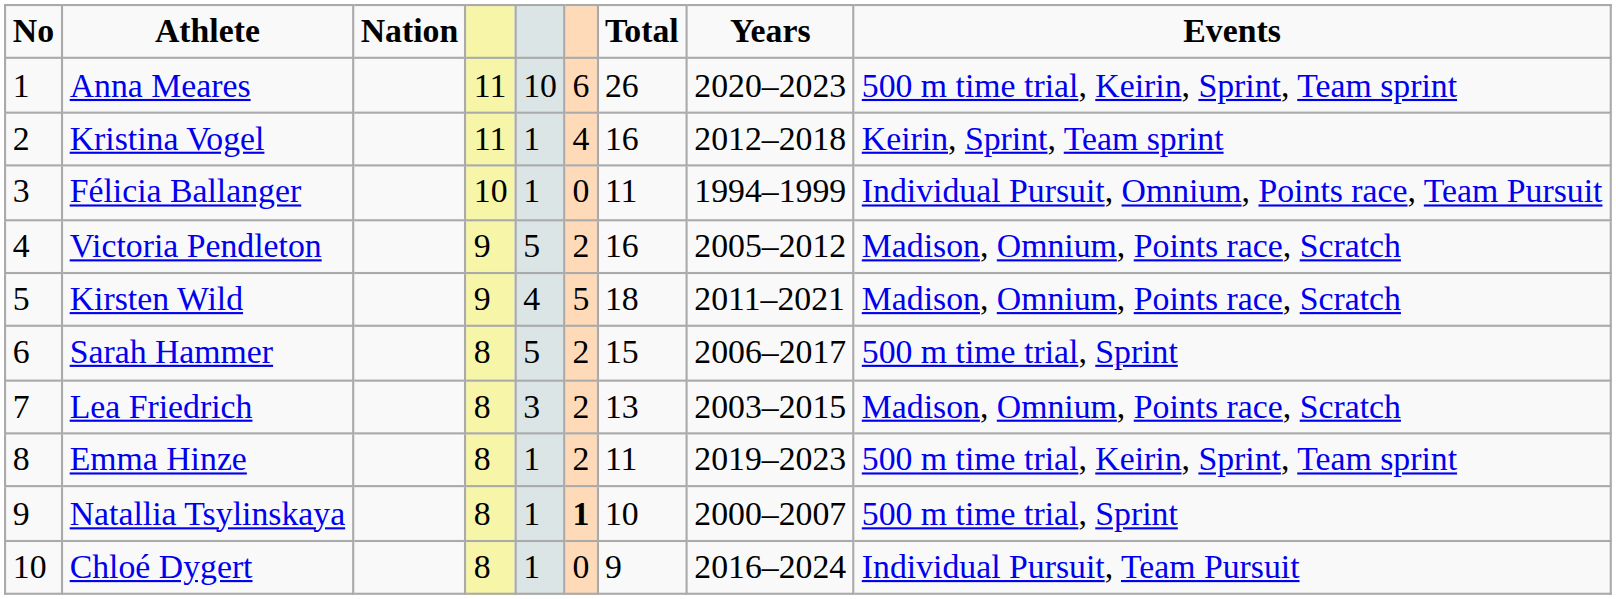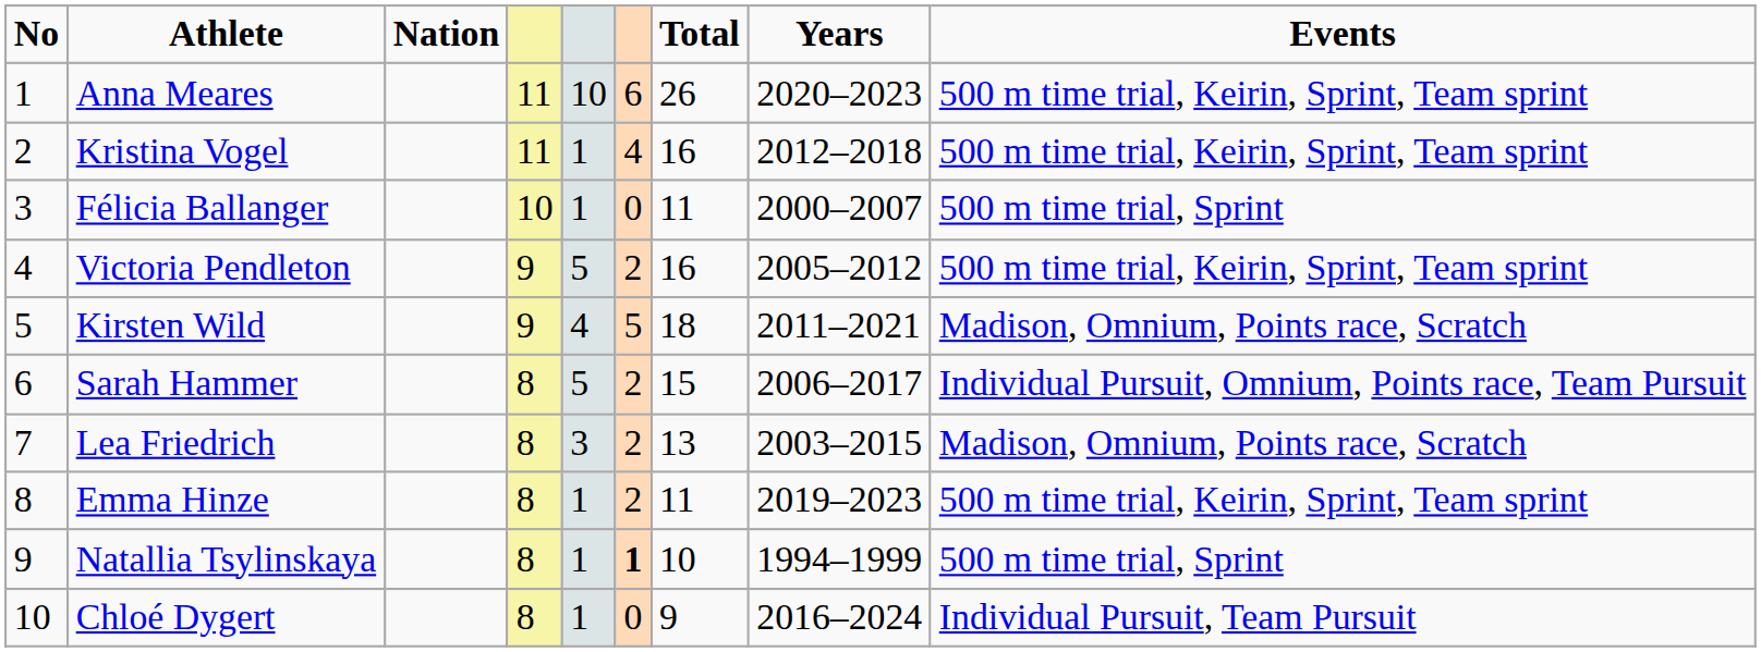Kristina Vogel | Events: Keirin, Sprint, Team sprint -> 500 m time trial, Keirin, Sprint, Team sprint
Félicia Ballanger | Years: 1994–1999 -> 2000–2007
Félicia Ballanger | Events: Individual Pursuit, Omnium, Points race, Team Pursuit -> 500 m time trial, Sprint
Victoria Pendleton | Events: Madison, Omnium, Points race, Scratch -> 500 m time trial, Keirin, Sprint, Team sprint
Sarah Hammer | Events: 500 m time trial, Sprint -> Individual Pursuit, Omnium, Points race, Team Pursuit
Natallia Tsylinskaya | Years: 2000–2007 -> 1994–1999
